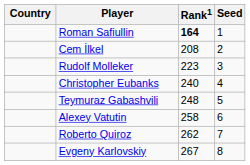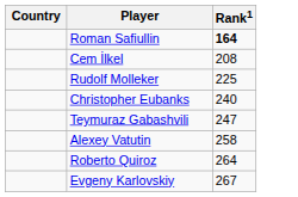- column: Seed | 1 | 2 | 3 | 4 | 5 | 6 | 7 | 8
Rudolf Molleker | Rank1: 223 -> 225
Teymuraz Gabashvili | Rank1: 248 -> 247
Roberto Quiroz | Rank1: 262 -> 264
